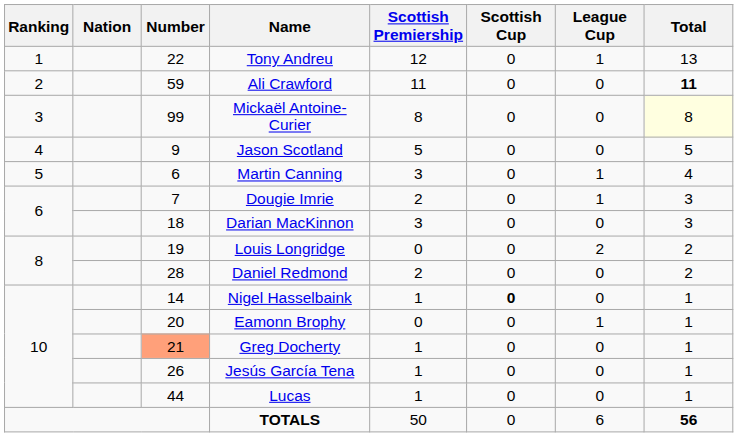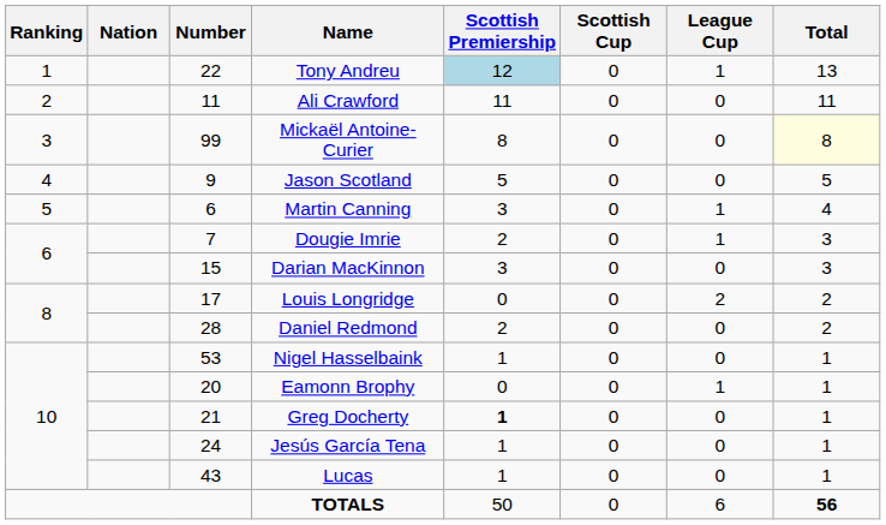Tony Andreu | Scottish Premiership: no background -> lightblue background
Ali Crawford | Number: 59 -> 11
Ali Crawford | Total: bold -> normal
Darian MacKinnon | Number: 18 -> 15
Louis Longridge | Number: 19 -> 17
Nigel Hasselbaink | Number: 14 -> 53
Nigel Hasselbaink | Scottish Cup: bold -> normal
Greg Docherty | Number: lightsalmon background -> no background
Greg Docherty | Scottish Premiership: normal -> bold
Jesús García Tena | Number: 26 -> 24
Lucas | Number: 44 -> 43
